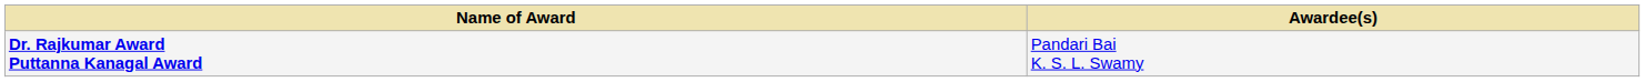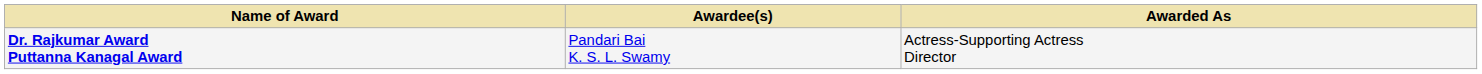+ column: Awarded As | Actress-Supporting Actress Director
